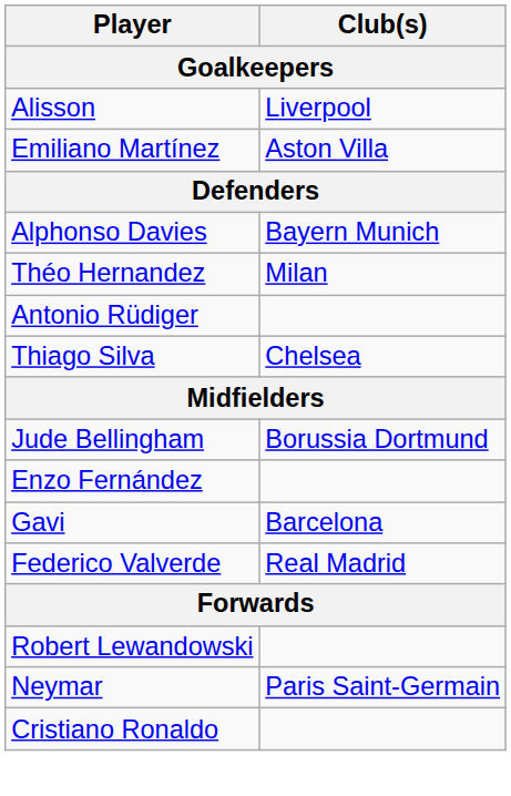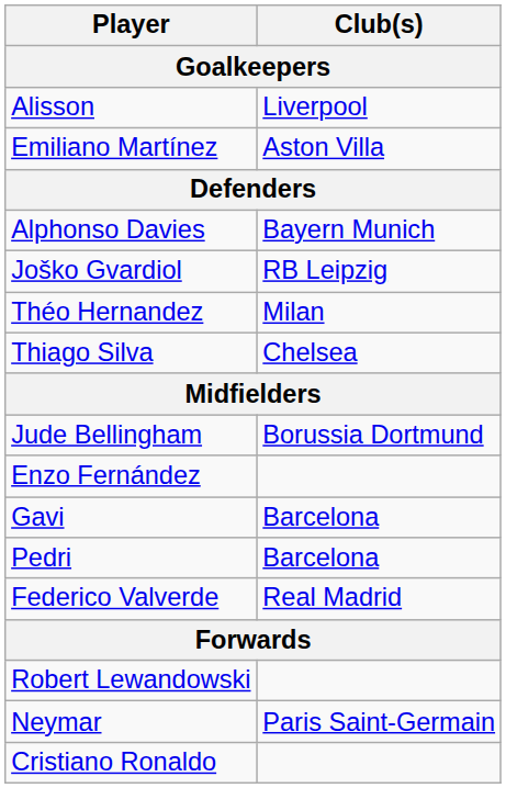+ row: Joško Gvardiol | RB Leipzig
- row: Antonio Rüdiger
+ row: Pedri | Barcelona
